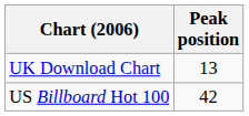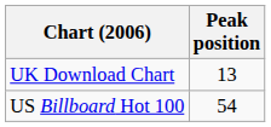US Billboard Hot 100 | Peak position: 42 -> 54
